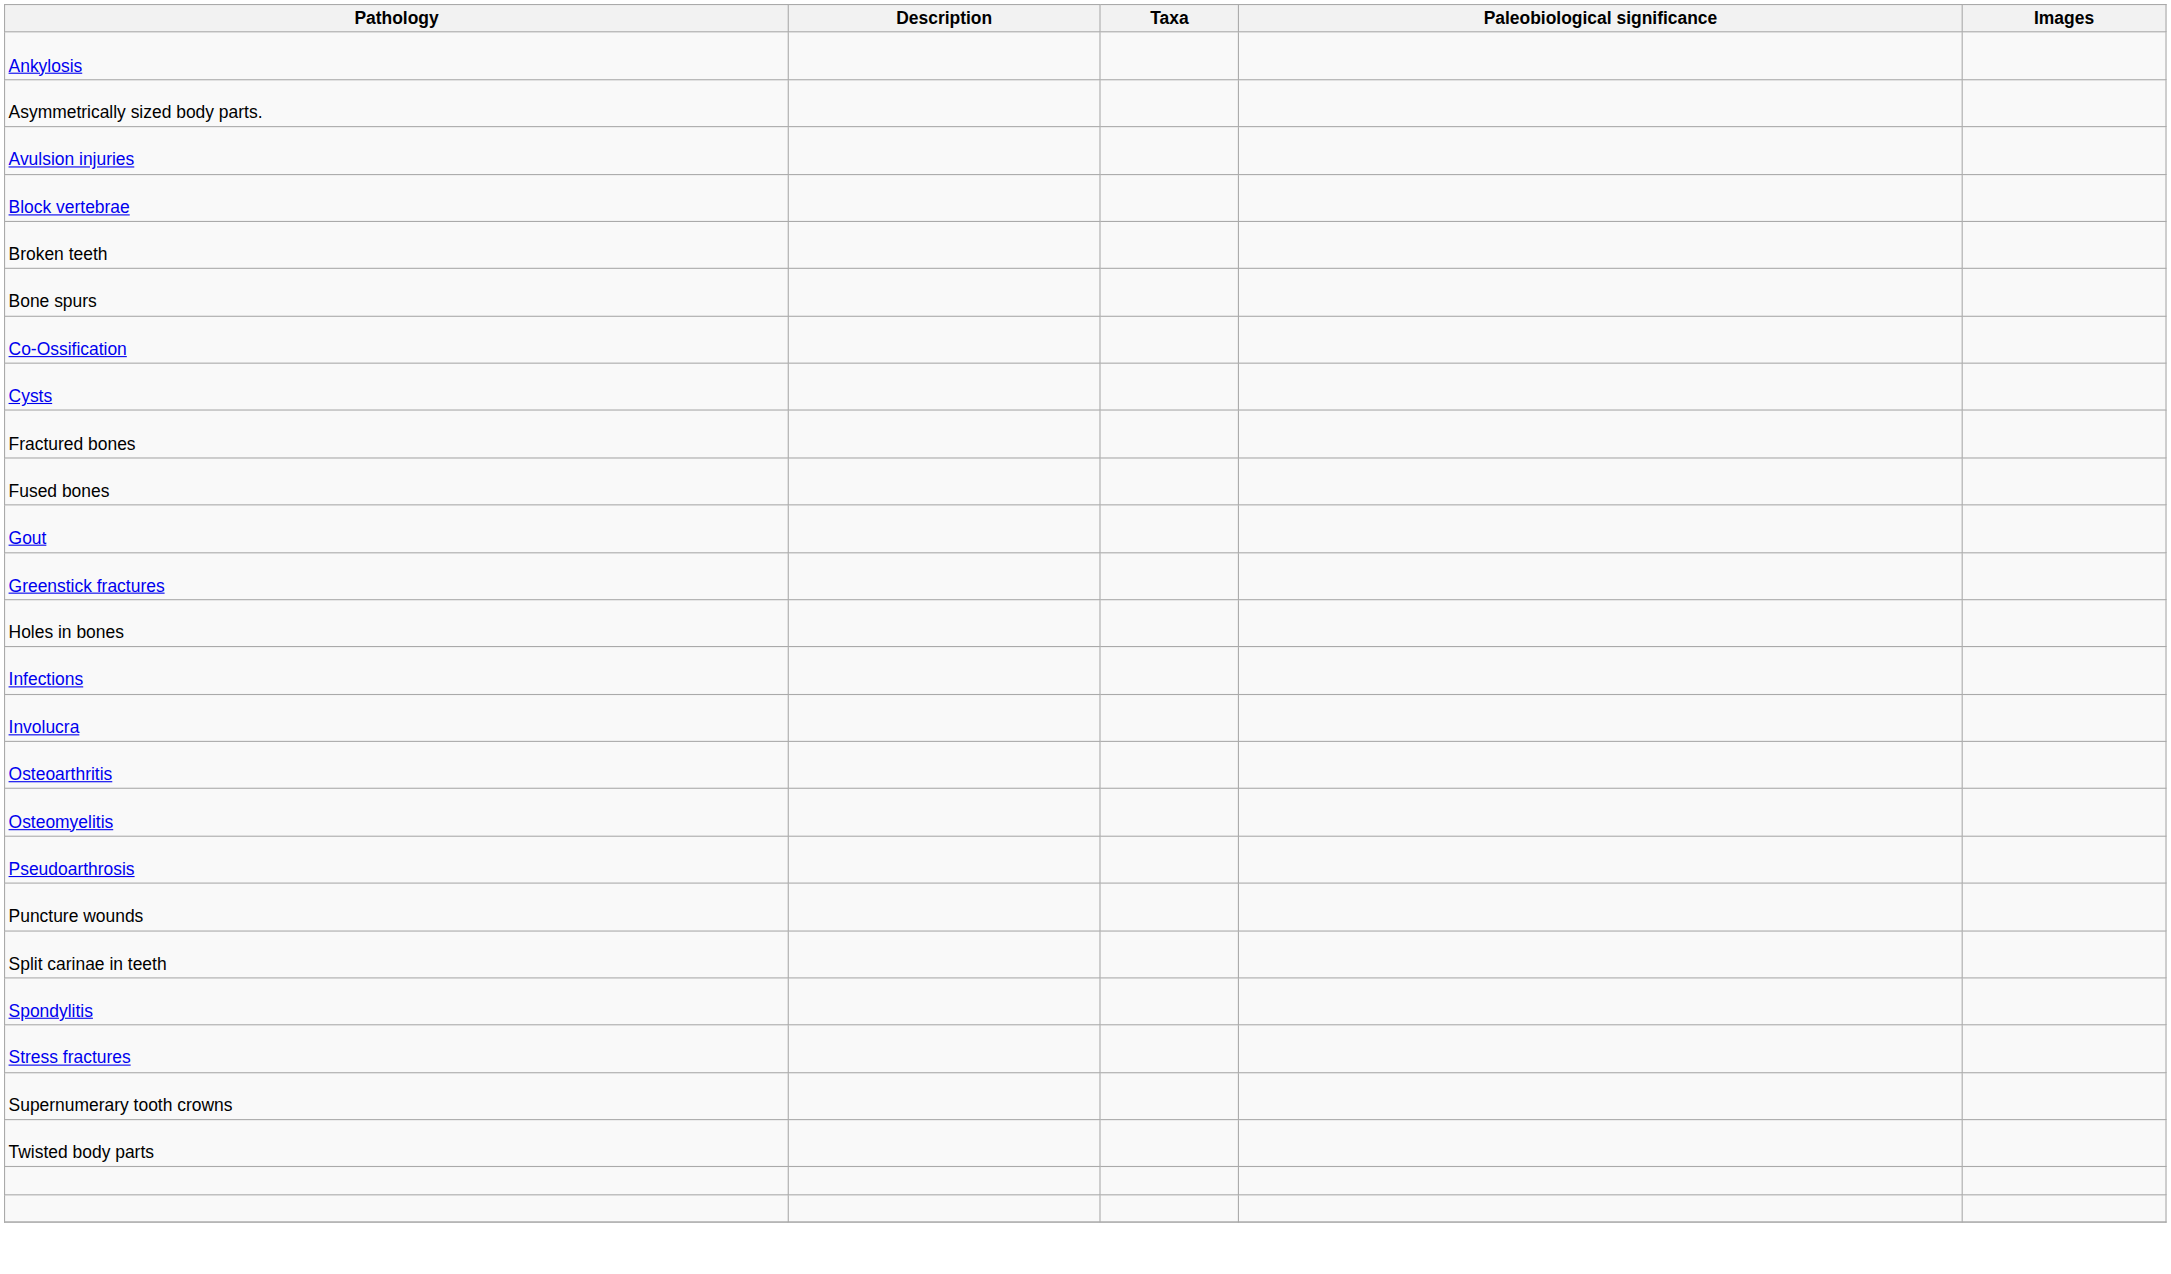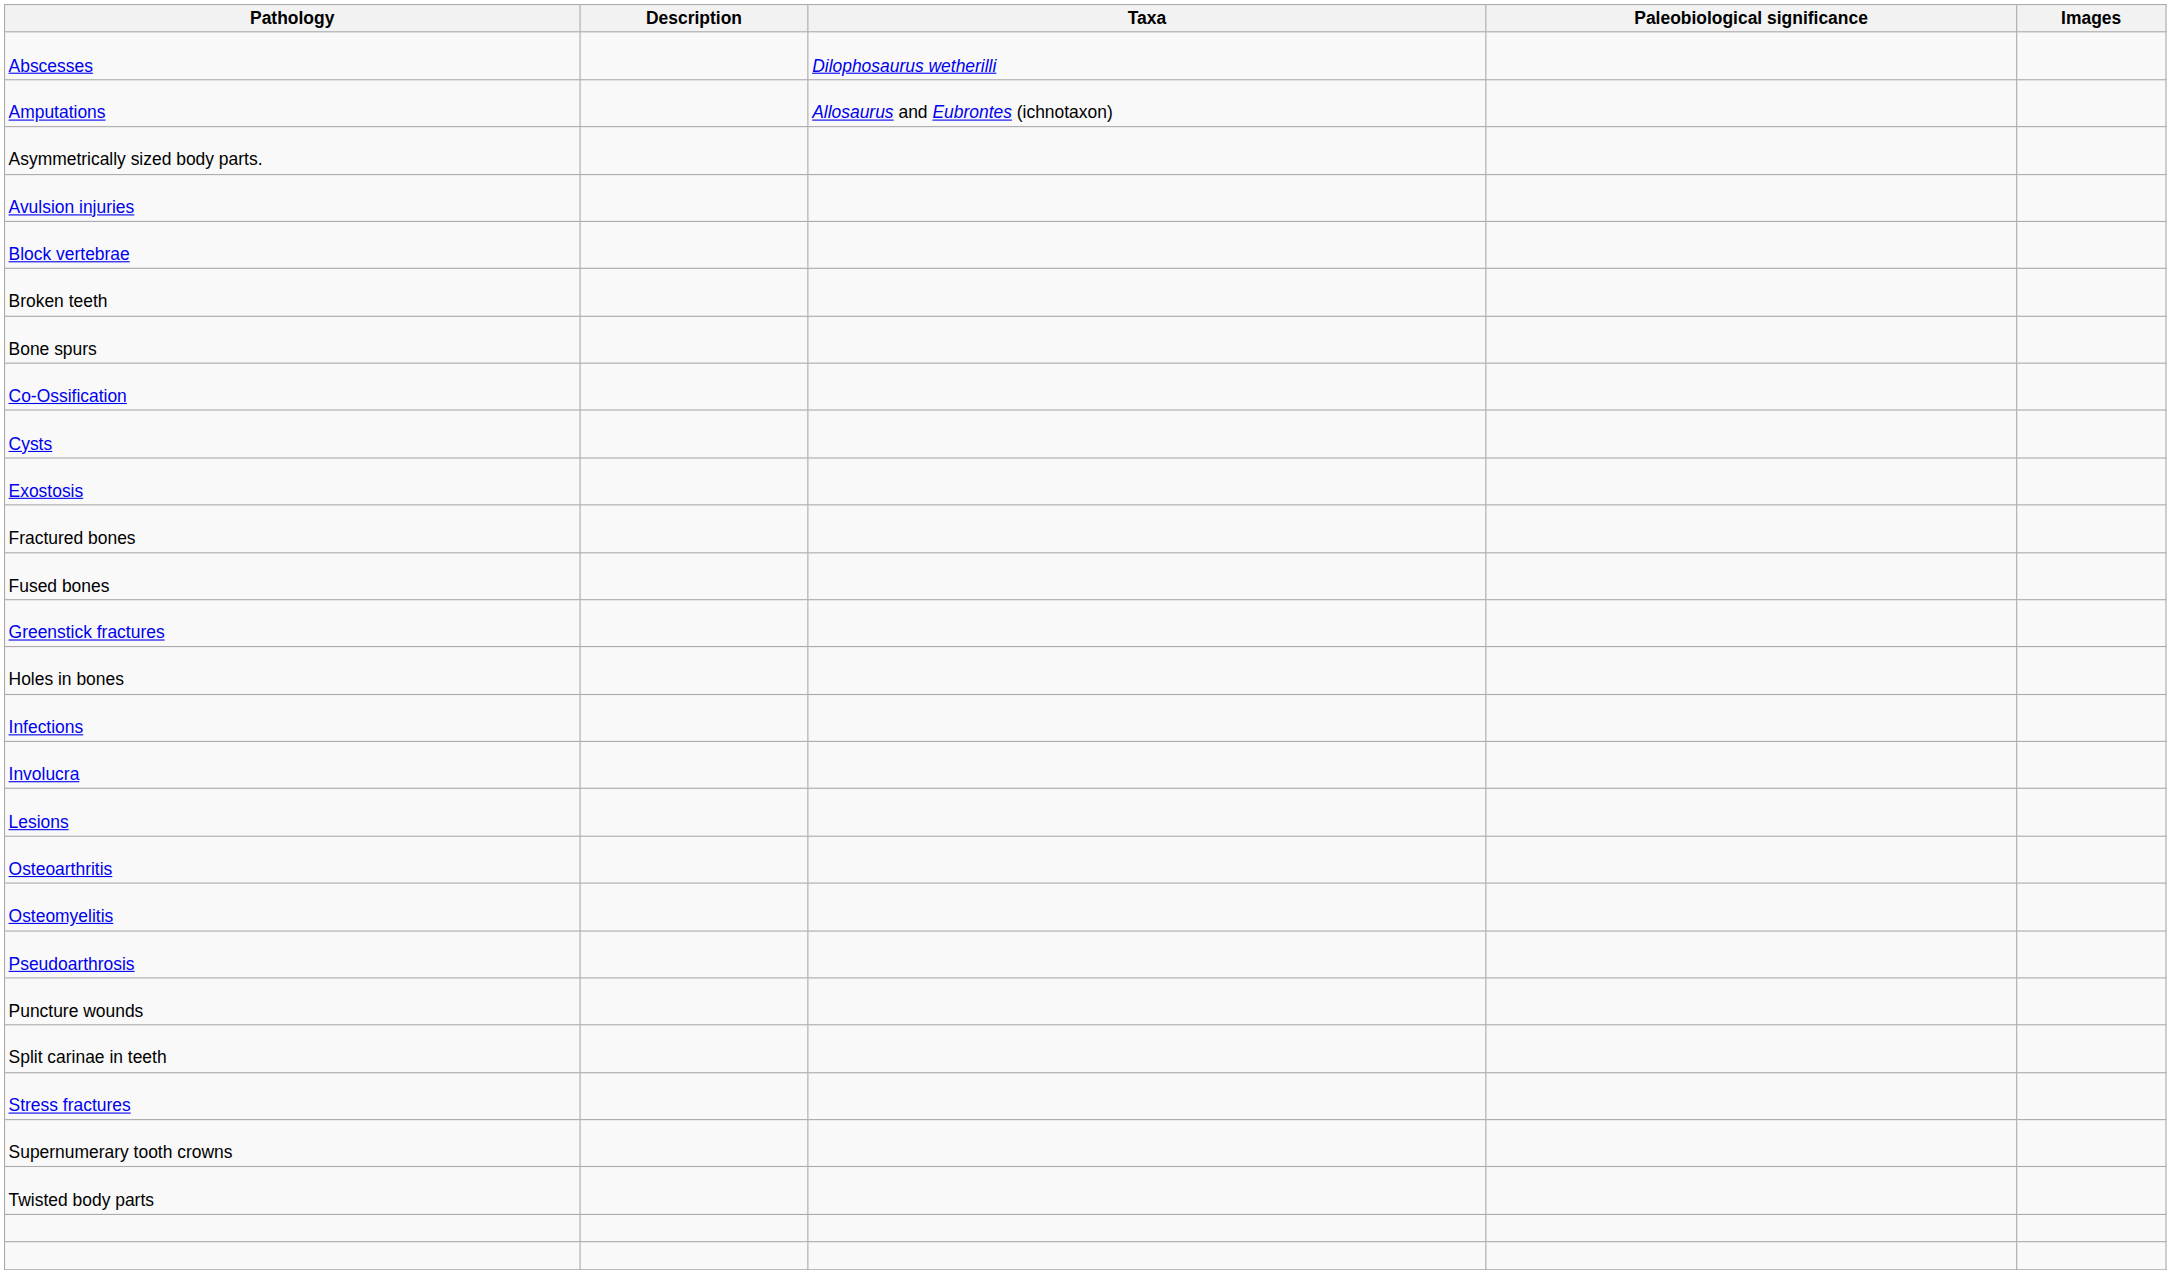+ row: Abscesses | Dilophosaurus wetherilli
+ row: Amputations | Allosaurus and Eubrontes (ichnotaxon)
- row: Ankylosis
+ row: Exostosis
- row: Gout
+ row: Lesions
- row: Spondylitis
